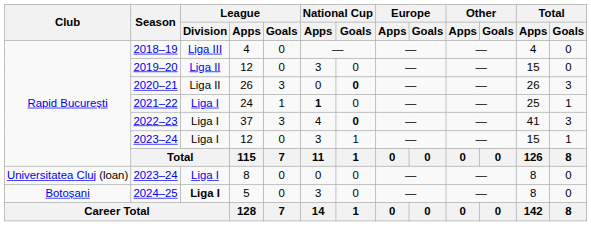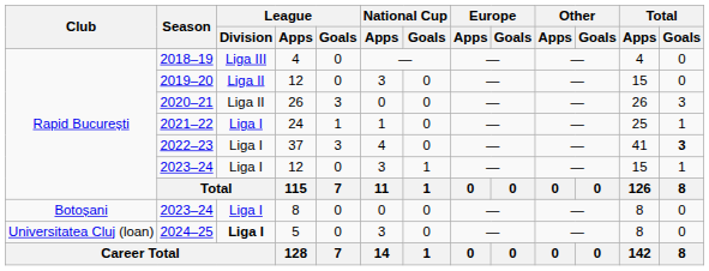2020–21 | National Cup / Goals: bold -> normal
2021–22 | National Cup / Apps: bold -> normal
2022–23 | National Cup / Goals: bold -> normal
2022–23 | Total / Goals: normal -> bold
2023–24 / 8 | Club: Universitatea Cluj (loan) -> Botoșani
2024–25 | Club: Botoșani -> Universitatea Cluj (loan)
